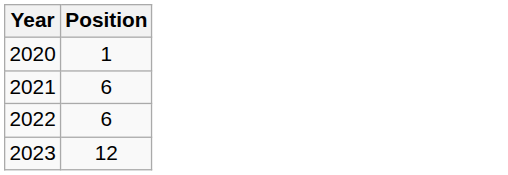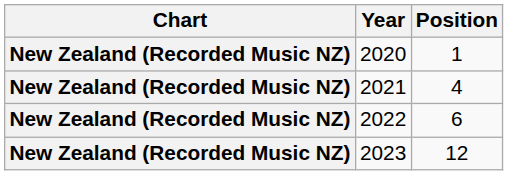+ column: Chart | New Zealand (Recorded Music NZ) | New Zealand (Recorded Music NZ) | New Zealand (Recorded Music NZ) | New Zealand (Recorded Music NZ)
2021 | Position: 6 -> 4
